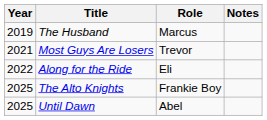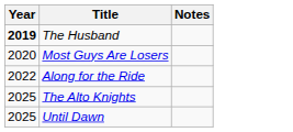- column: Role | Marcus | Trevor | Eli | Frankie Boy | Abel
The Husband | Year: normal -> bold
Most Guys Are Losers | Year: 2021 -> 2020
